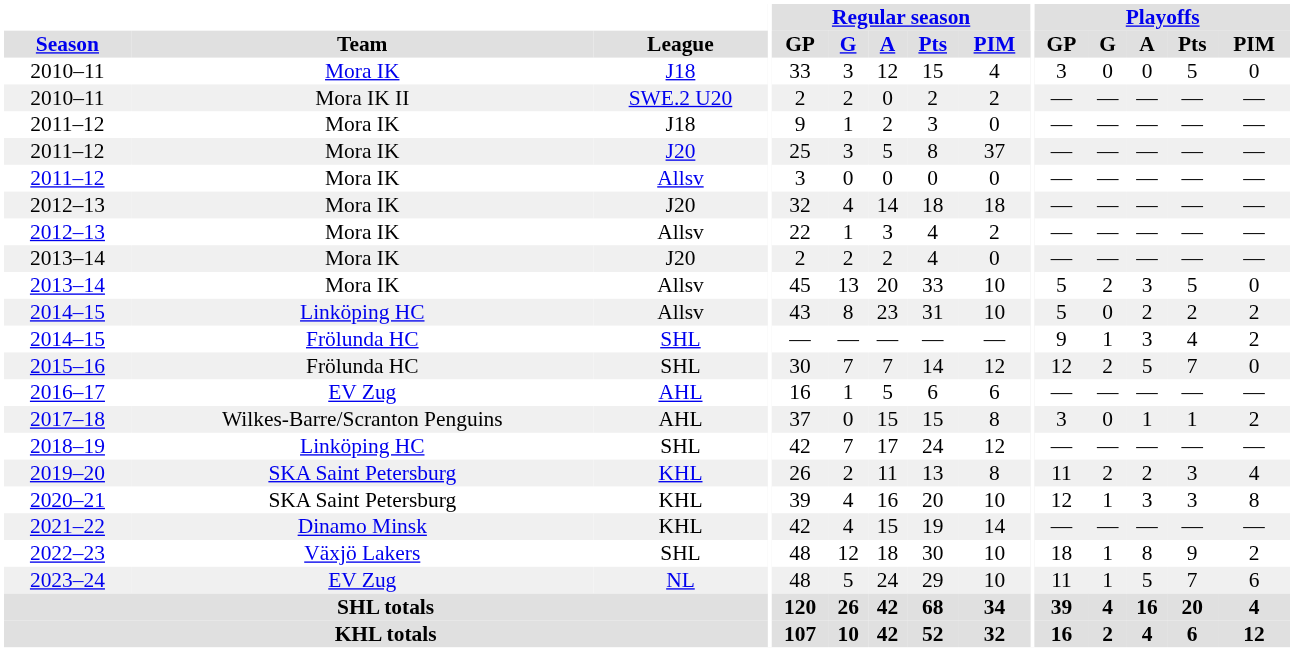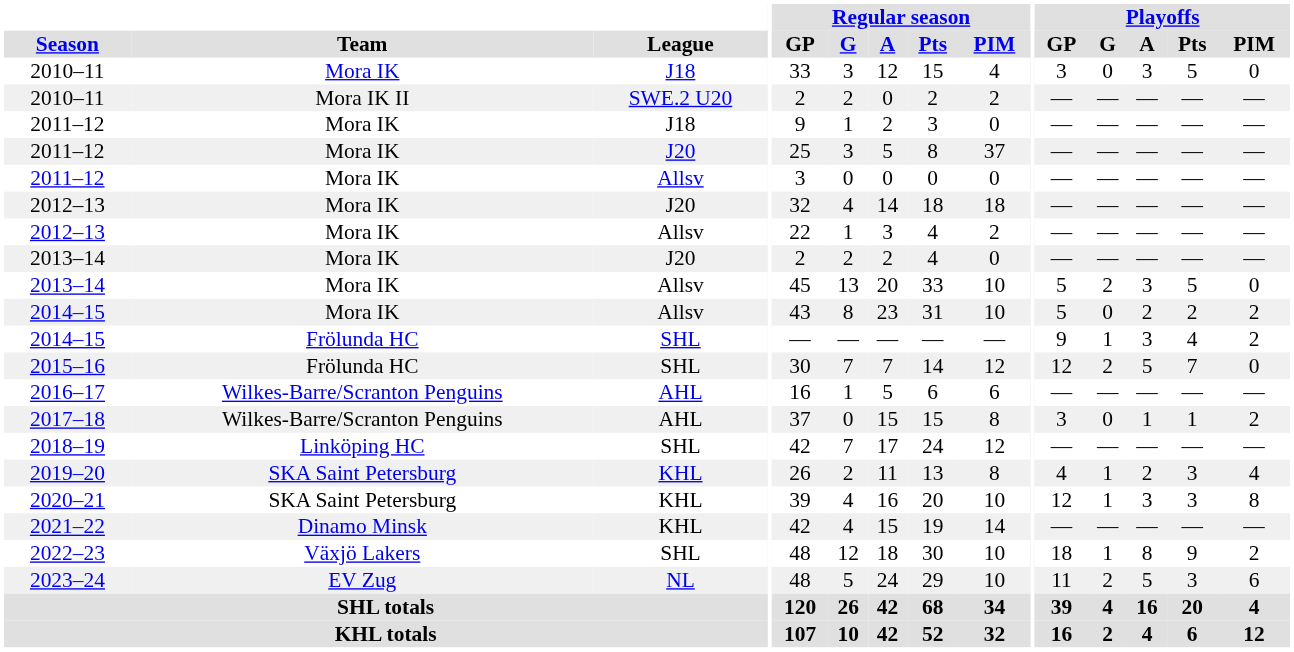2010–11 / J18 | Playoffs / A: 0 -> 3
2014–15 / Allsv | Team: Linköping HC -> Mora IK
2016–17 | Team: EV Zug -> Wilkes-Barre/Scranton Penguins
2019–20 | Playoffs / GP: 11 -> 4
2019–20 | Playoffs / G: 2 -> 1
2023–24 | Playoffs / G: 1 -> 2
2023–24 | Playoffs / Pts: 7 -> 3
